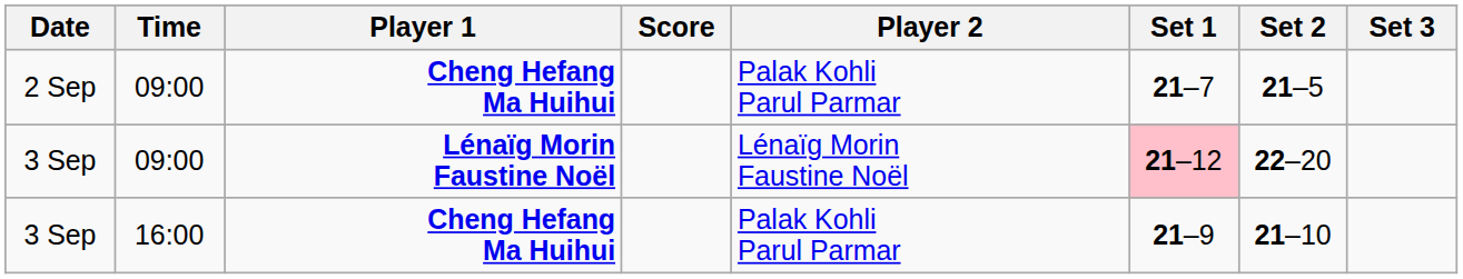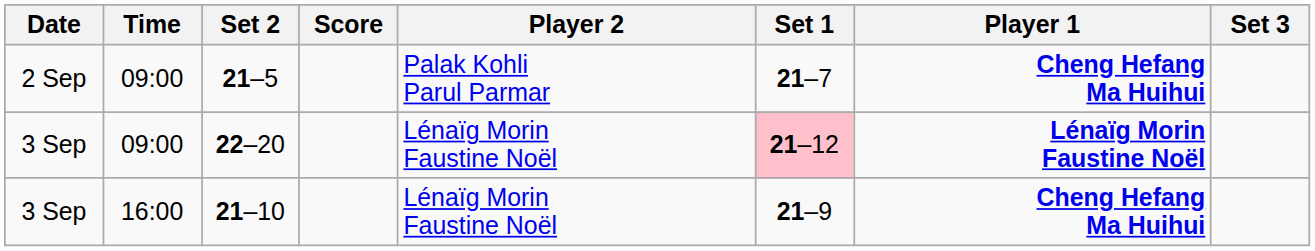columns swapped: Player 1 <-> Set 2
3 Sep / 16:00 | Player 2: Palak Kohli Parul Parmar -> Lénaïg Morin Faustine Noël
